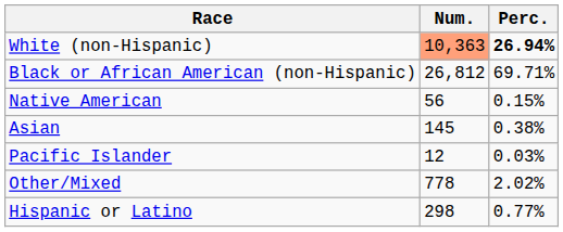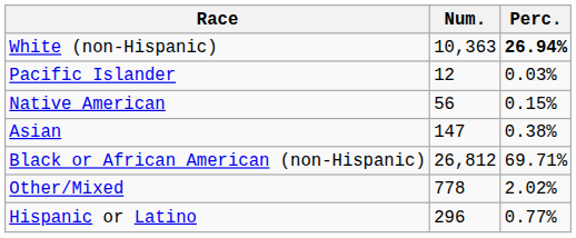White (non-Hispanic) | Num.: lightsalmon background -> no background
rows swapped: Black or African American (non-Hispanic) <-> Pacific Islander
Asian | Num.: 145 -> 147
Hispanic or Latino | Num.: 298 -> 296
